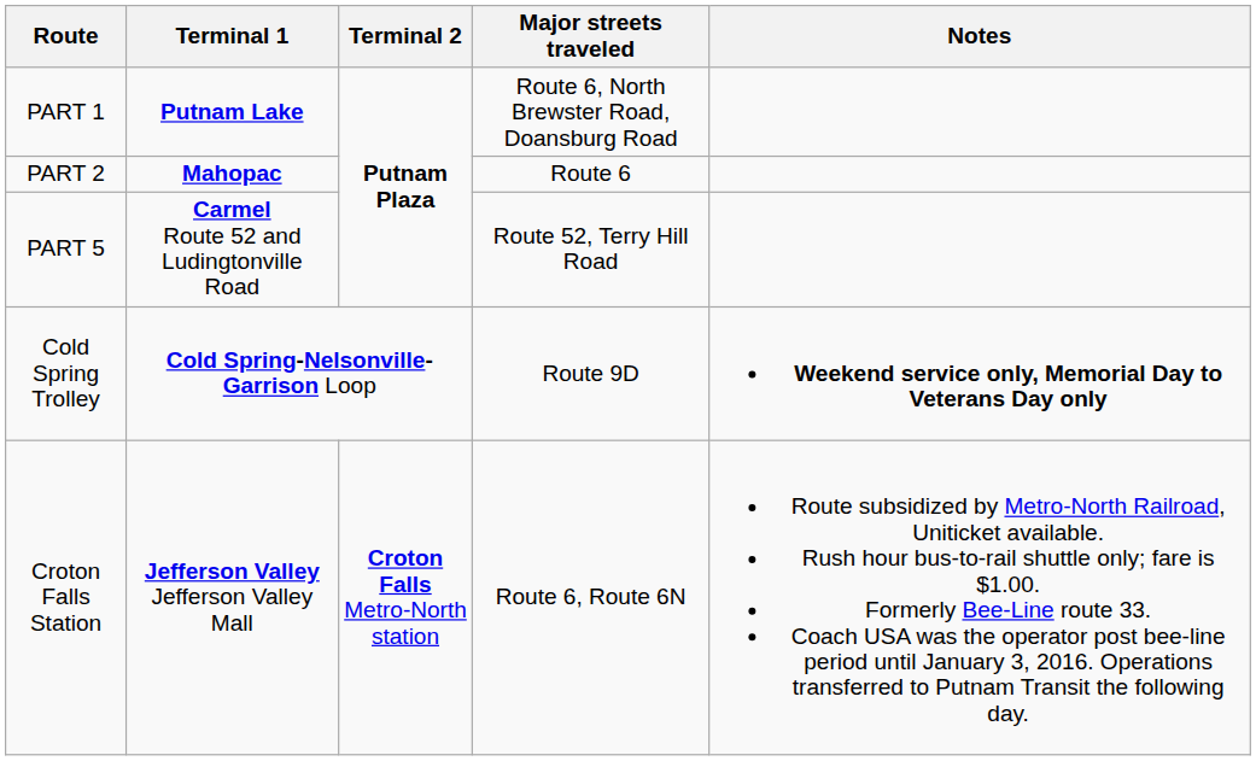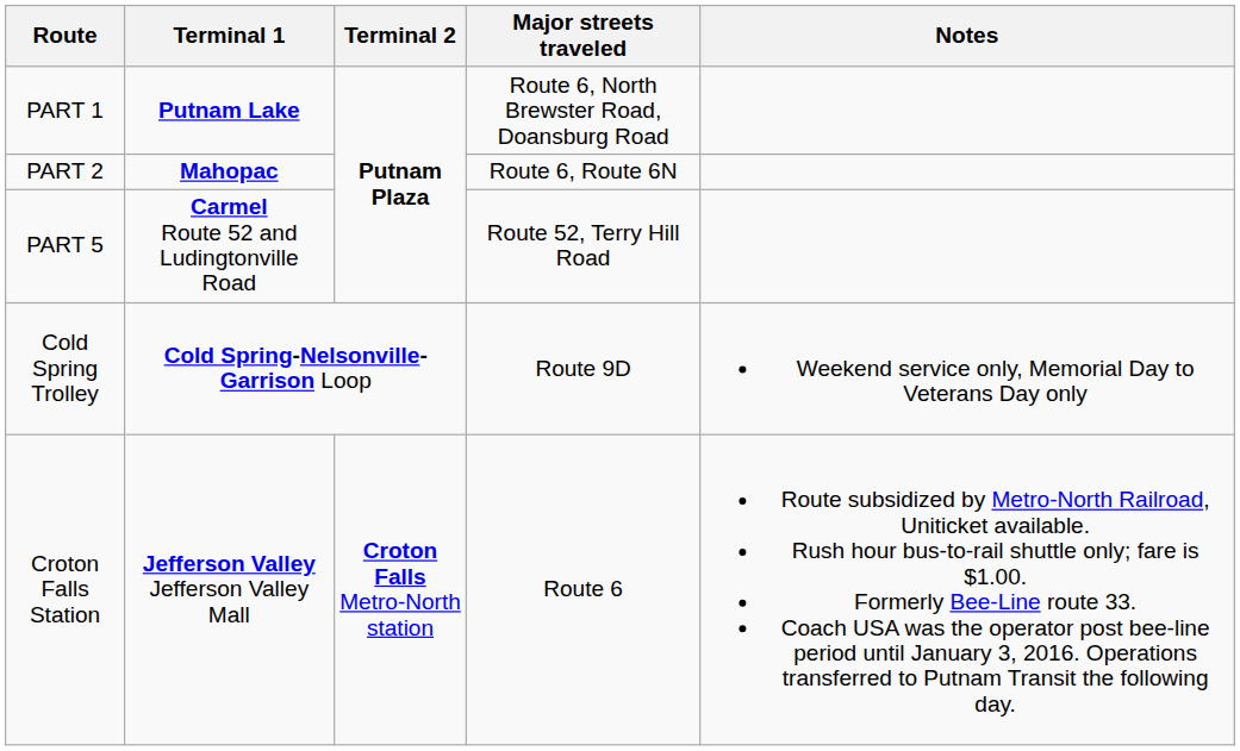PART 2 | Major streets traveled: Route 6 -> Route 6, Route 6N
Cold Spring Trolley | Notes: bold -> normal
Croton Falls Station | Major streets traveled: Route 6, Route 6N -> Route 6
